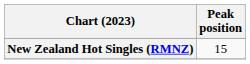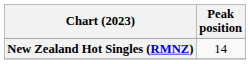New Zealand Hot Singles (RMNZ) | Peak position: 15 -> 14
